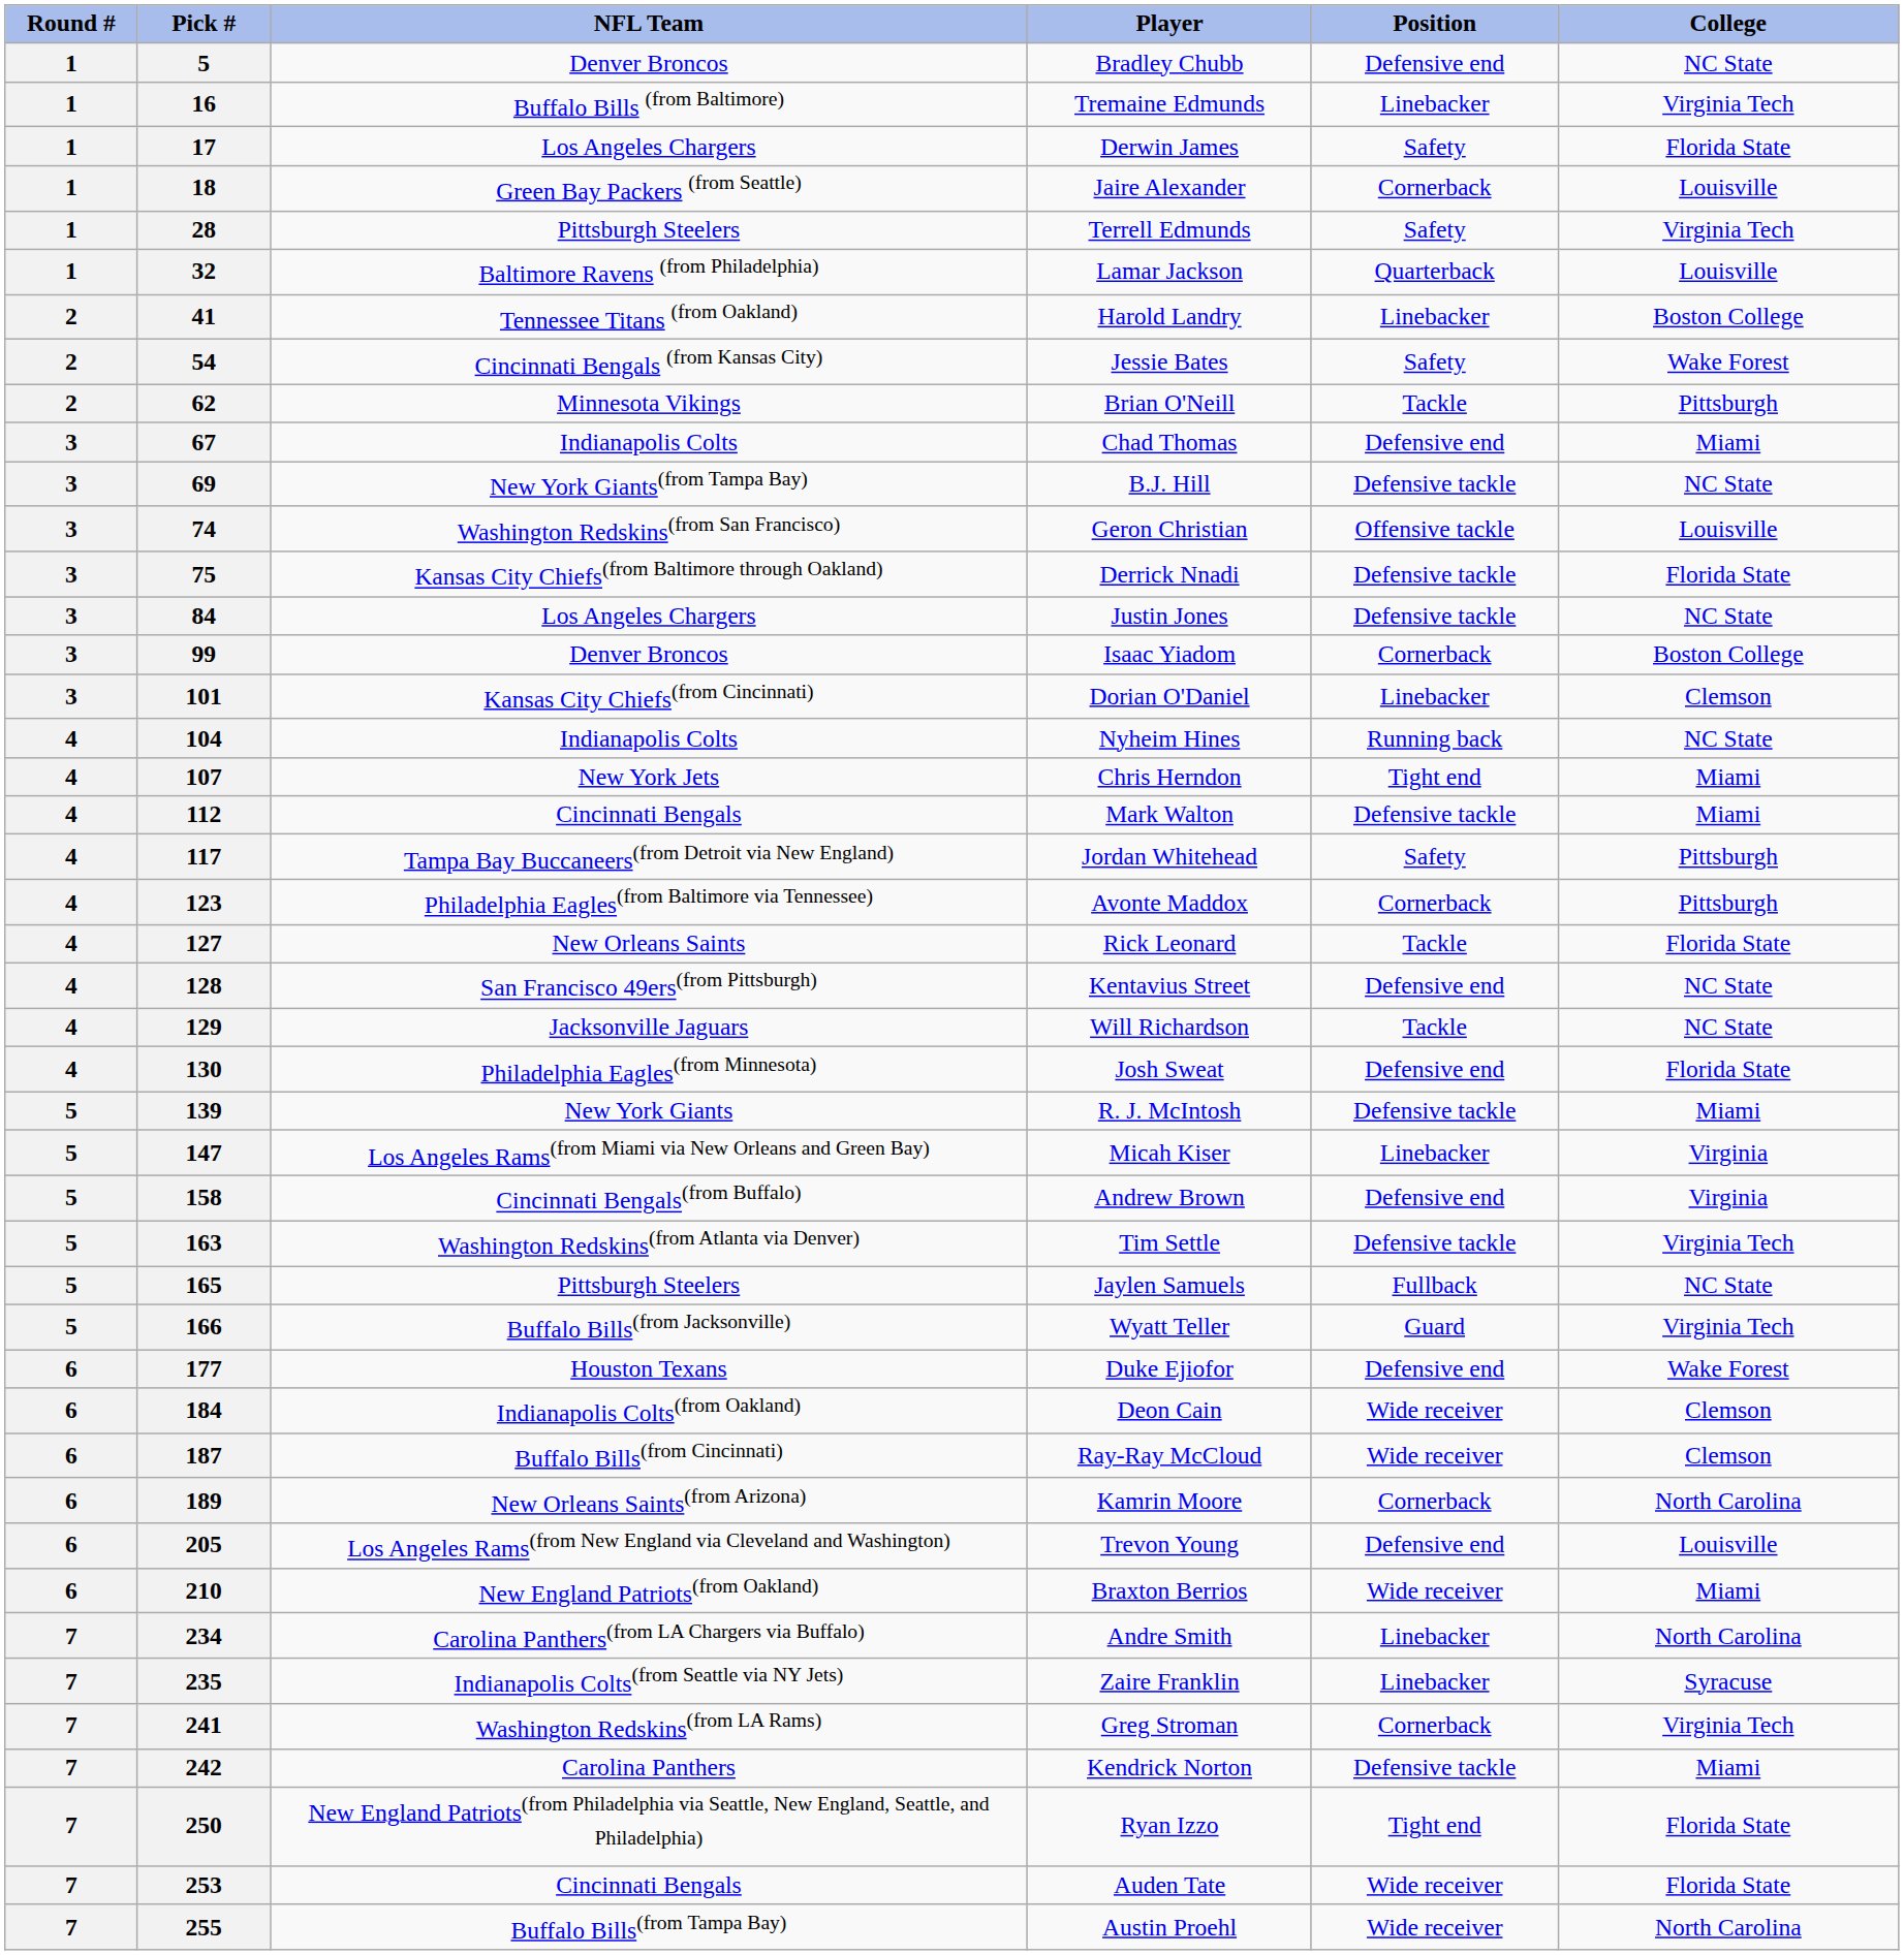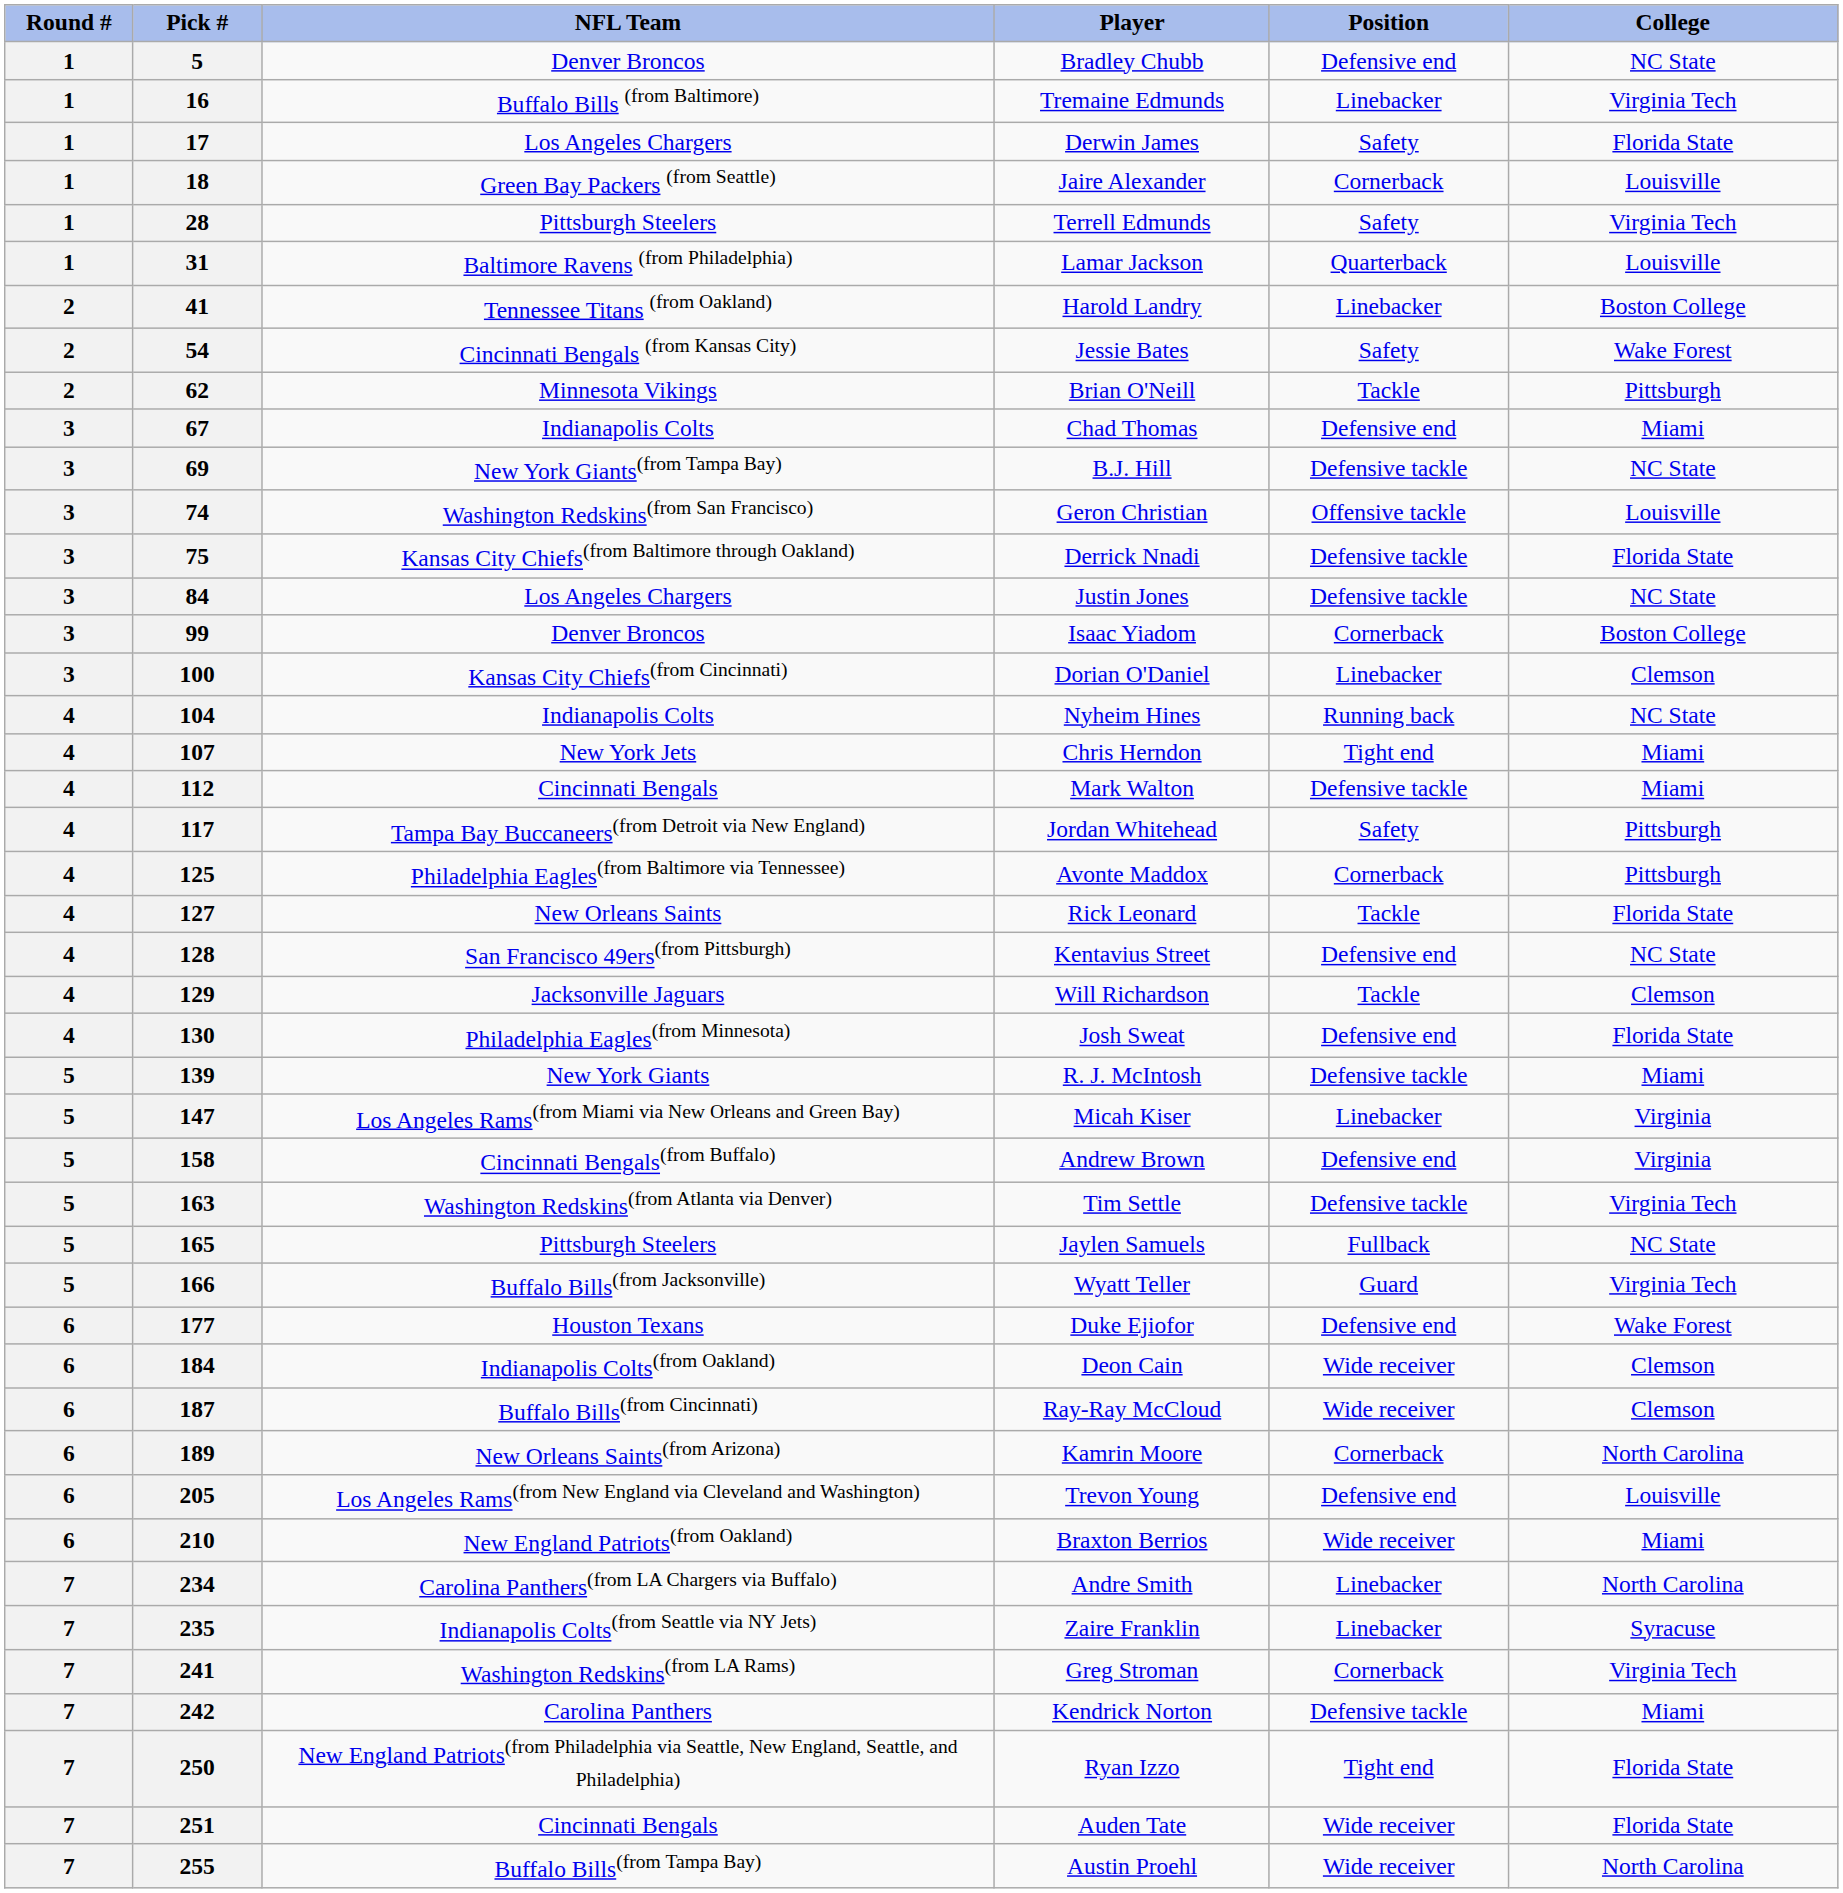Lamar Jackson | Pick #: 32 -> 31
Dorian O'Daniel | Pick #: 101 -> 100
Avonte Maddox | Pick #: 123 -> 125
Will Richardson | College: NC State -> Clemson
Auden Tate | Pick #: 253 -> 251
